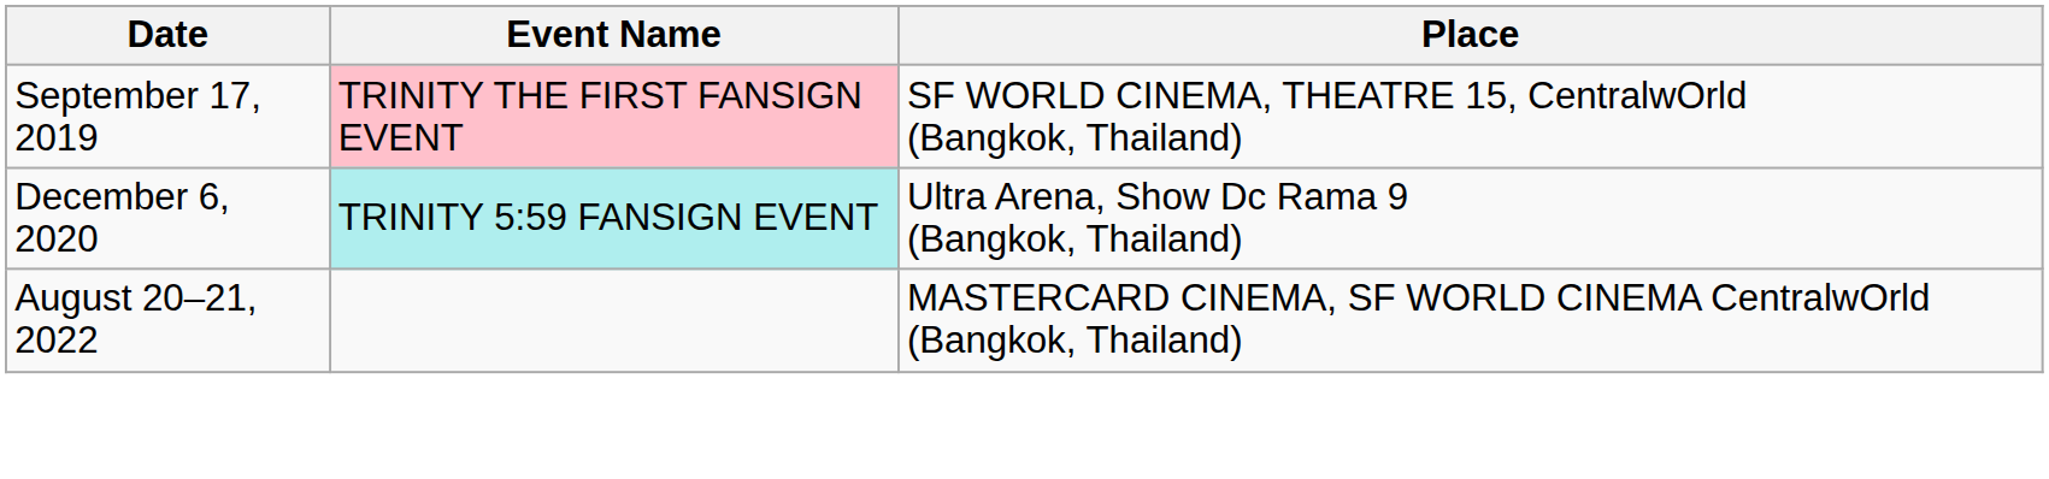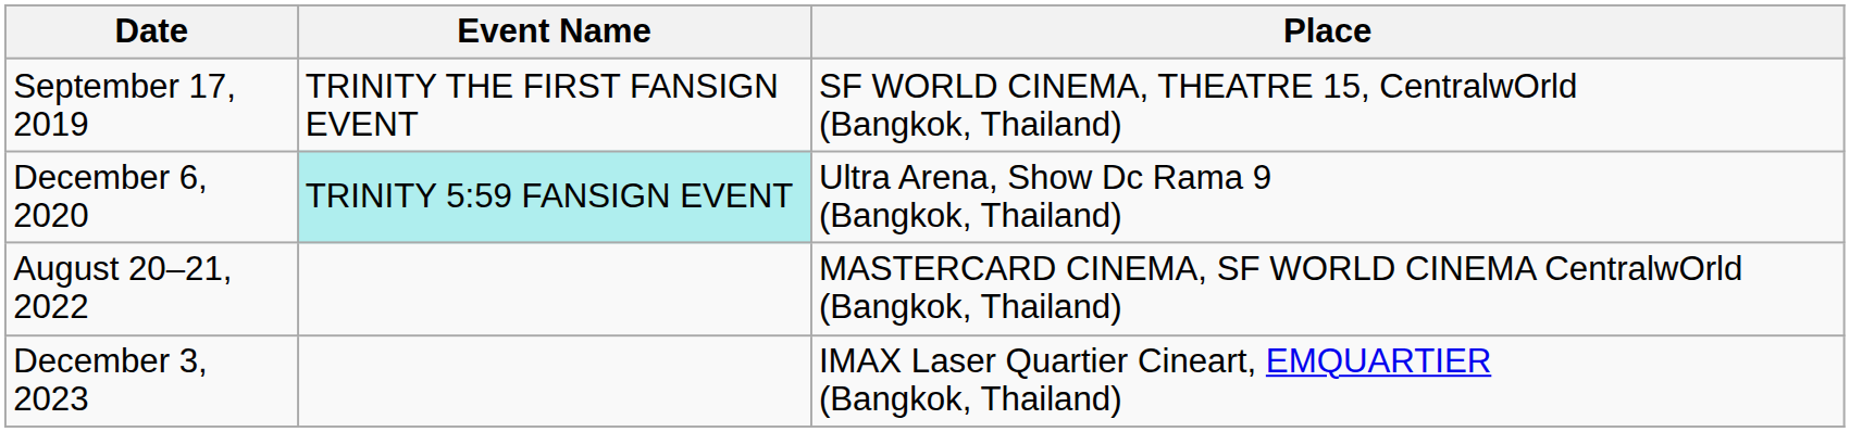September 17, 2019 | Event Name: pink background -> no background
+ row: December 3, 2023 | IMAX Laser Quartier Cineart, EMQUARTIER (Bangkok, Thailand)
